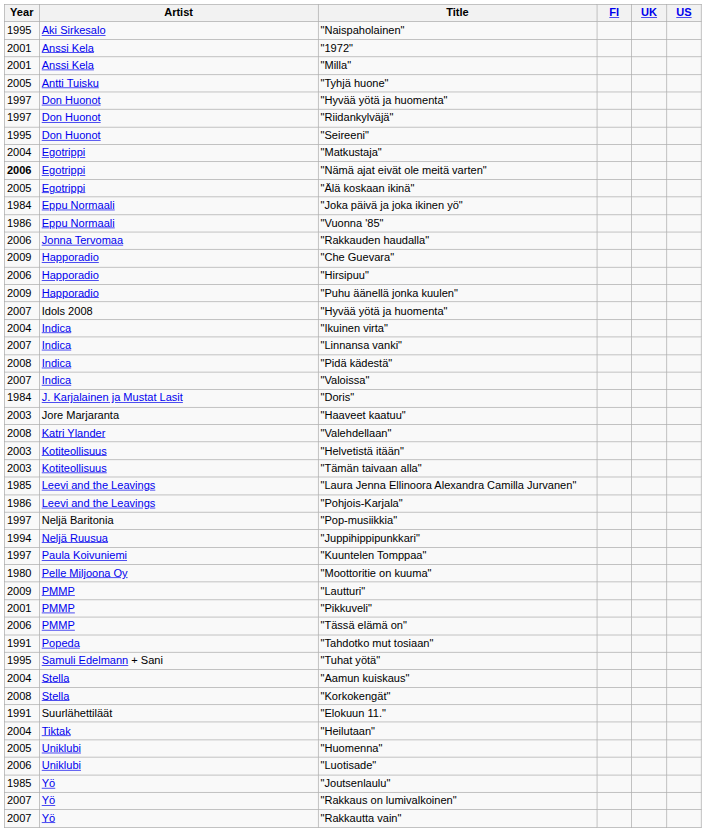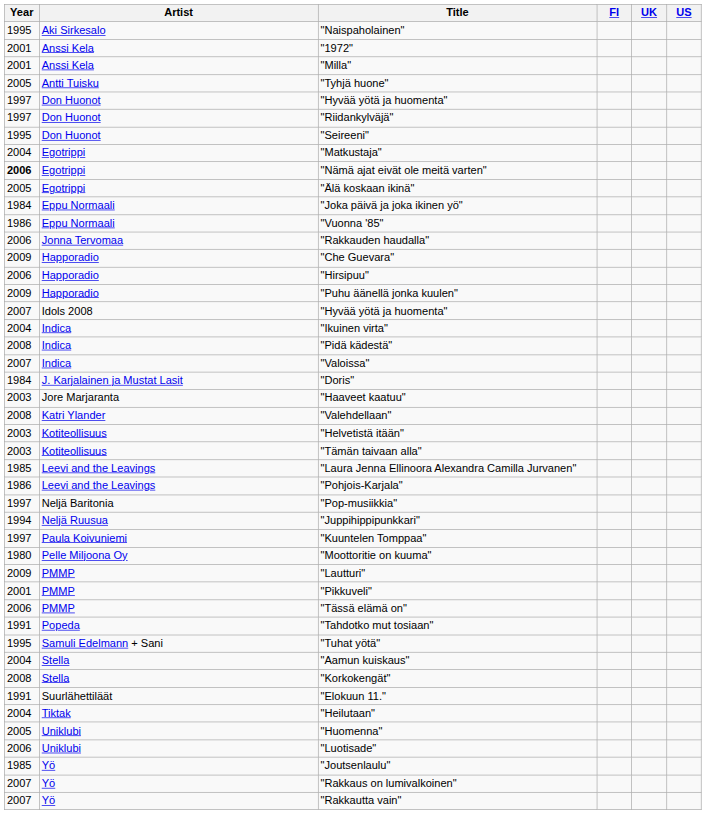- row: 2007 | Indica | "Linnansa vanki"
